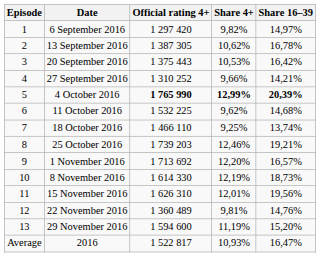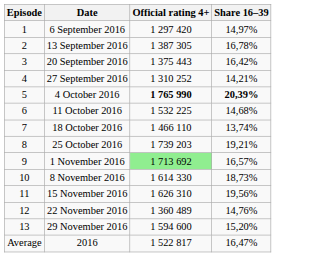- column: Share 4+ | 9,82% | 10,62% | 10,53% | 9,66% | 12,99% | 9,62% | 9,25% | 12,46% | 12,20% | 12,19% | 12,01% | 9,81% | 11,19% | 10,93%
1 November 2016 | Official rating 4+: no background -> lightgreen background
